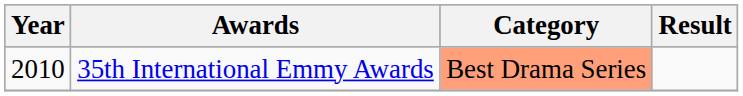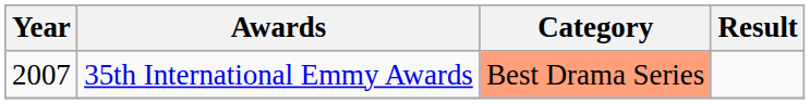35th International Emmy Awards | Year: 2010 -> 2007
